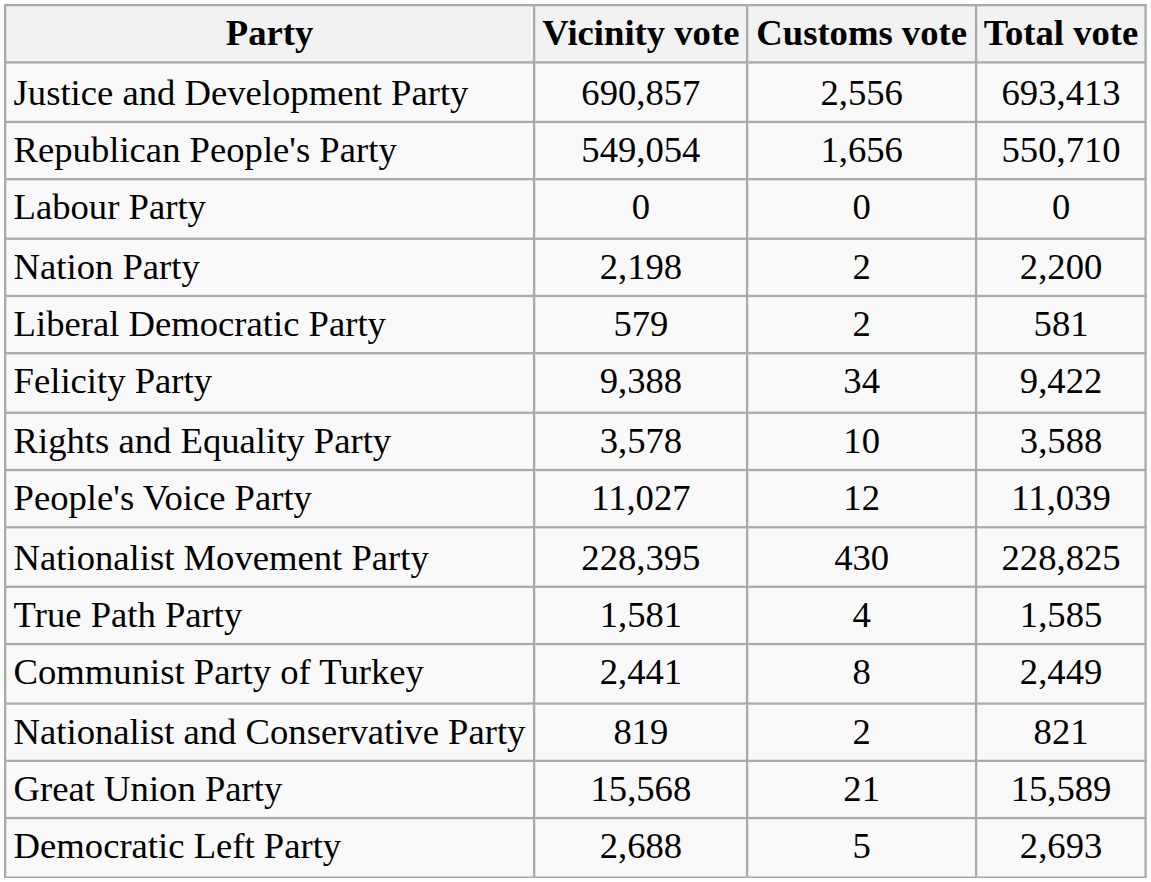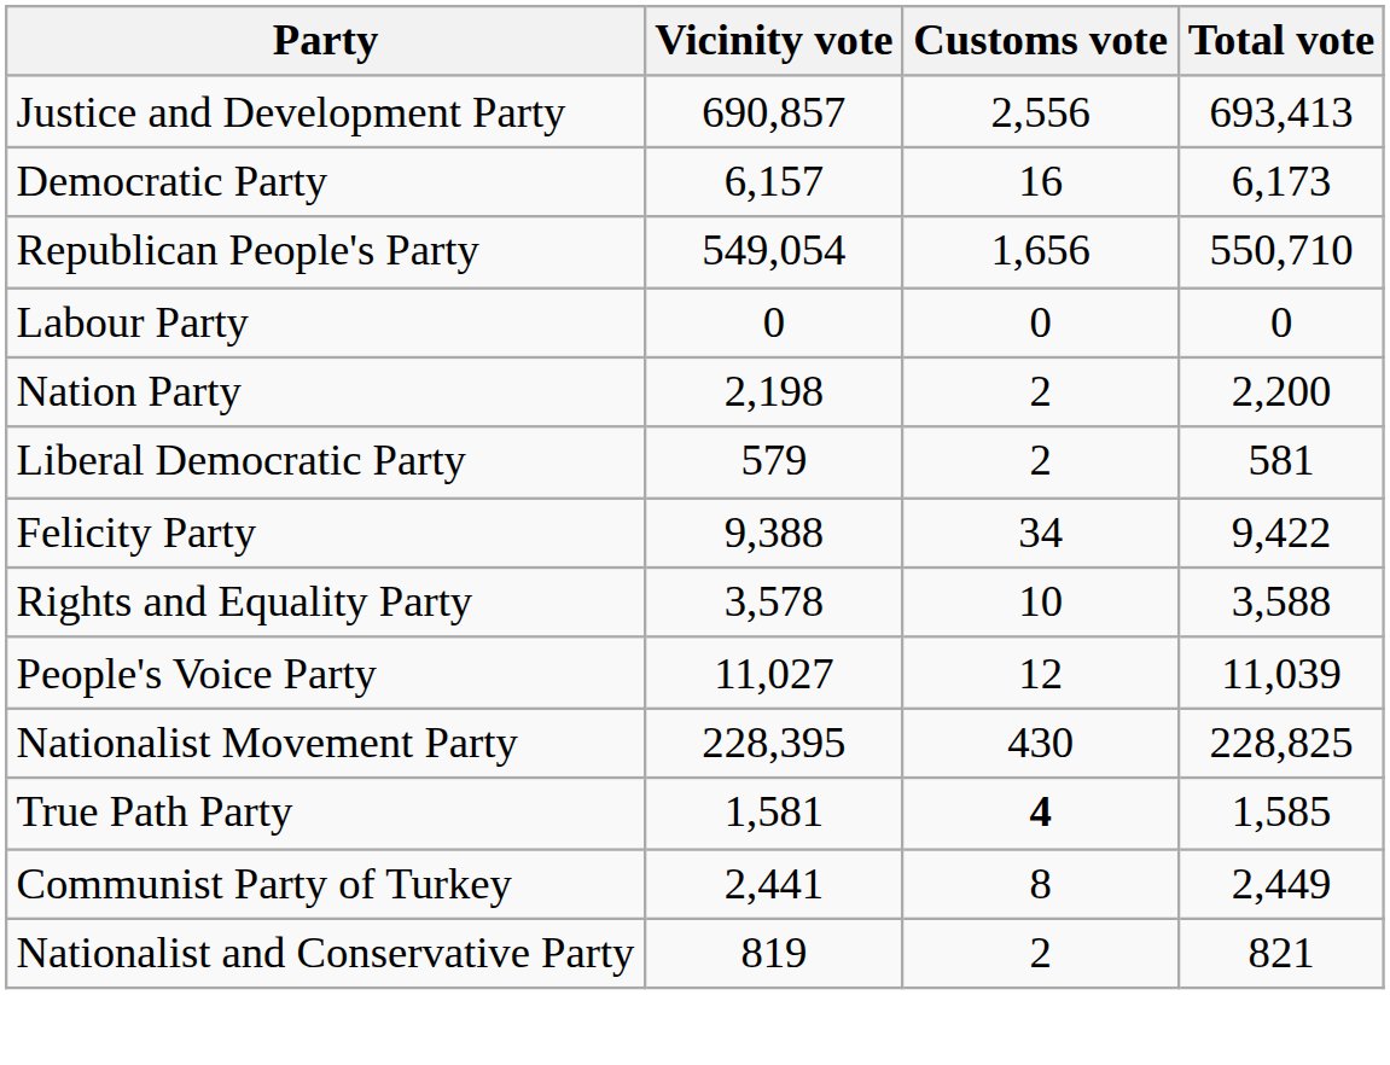+ row: Democratic Party | 6,157 | 16 | 6,173
True Path Party | Customs vote: normal -> bold
- row: Great Union Party | 15,568 | 21 | 15,589
- row: Democratic Left Party | 2,688 | 5 | 2,693
